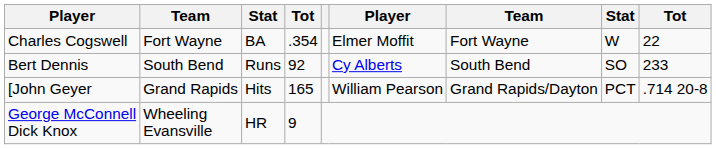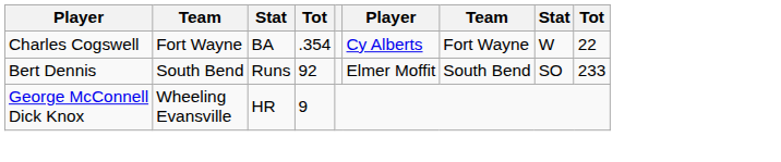Charles Cogswell | column 6: Elmer Moffit -> Cy Alberts
Bert Dennis | column 6: Cy Alberts -> Elmer Moffit
- row: [John Geyer | Grand Rapids | Hits | 165 | William Pearson | Grand Rapids/Dayton | PCT | .714 20-8
